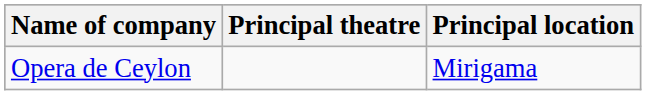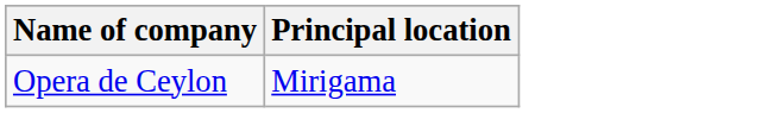- column: Principal theatre
